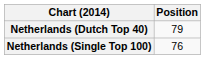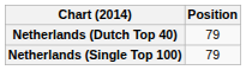Netherlands (Single Top 100) | Position: 76 -> 79
